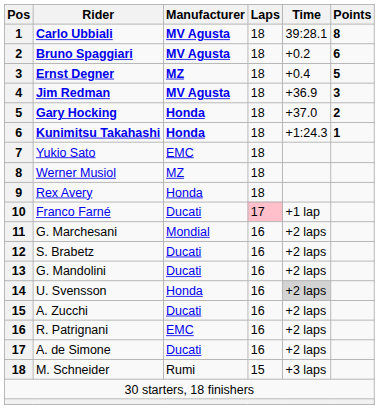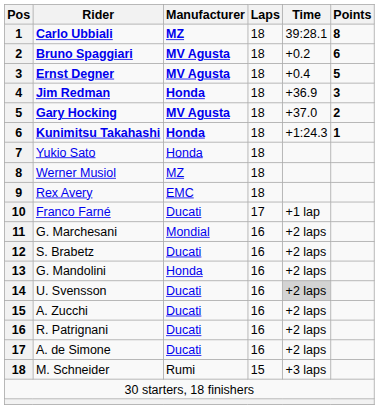Carlo Ubbiali | Manufacturer: MV Agusta -> MZ
Ernst Degner | Manufacturer: MZ -> MV Agusta
Jim Redman | Manufacturer: MV Agusta -> Honda
Gary Hocking | Manufacturer: Honda -> MV Agusta
Yukio Sato | Manufacturer: EMC -> Honda
Rex Avery | Manufacturer: Honda -> EMC
Franco Farné | Laps: pink background -> no background
G. Mandolini | Manufacturer: Ducati -> Honda
U. Svensson | Manufacturer: Honda -> Ducati
R. Patrignani | Manufacturer: EMC -> Ducati
